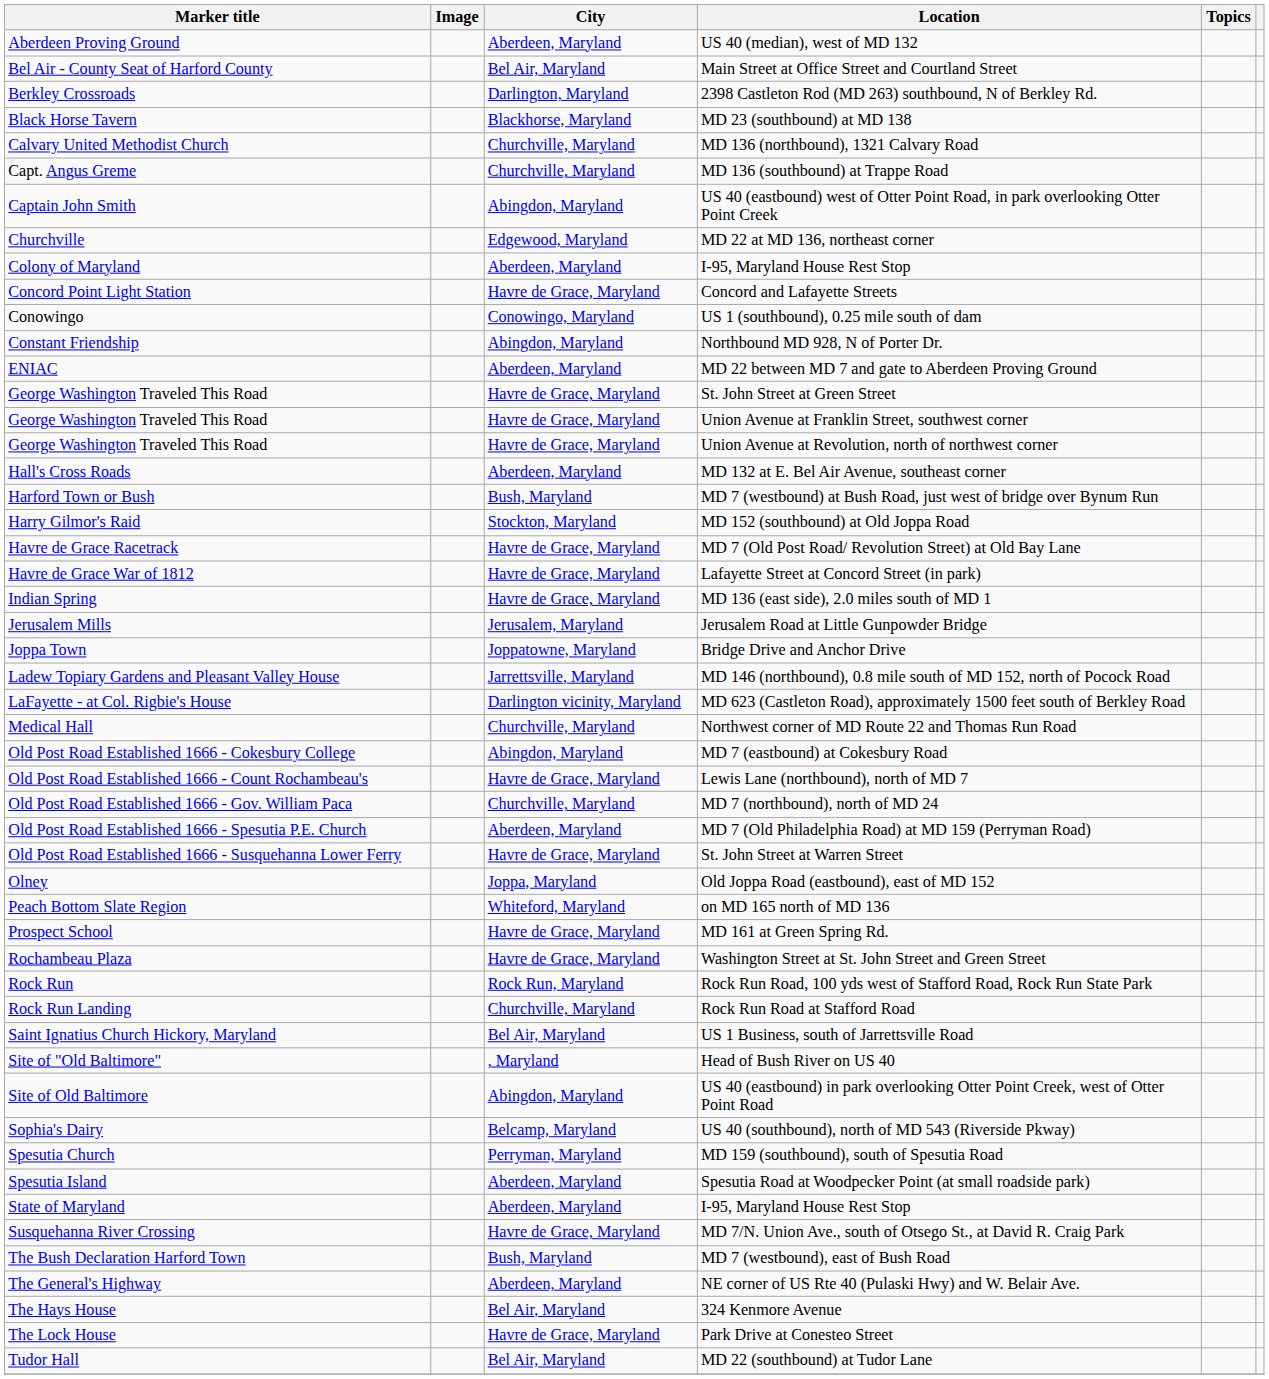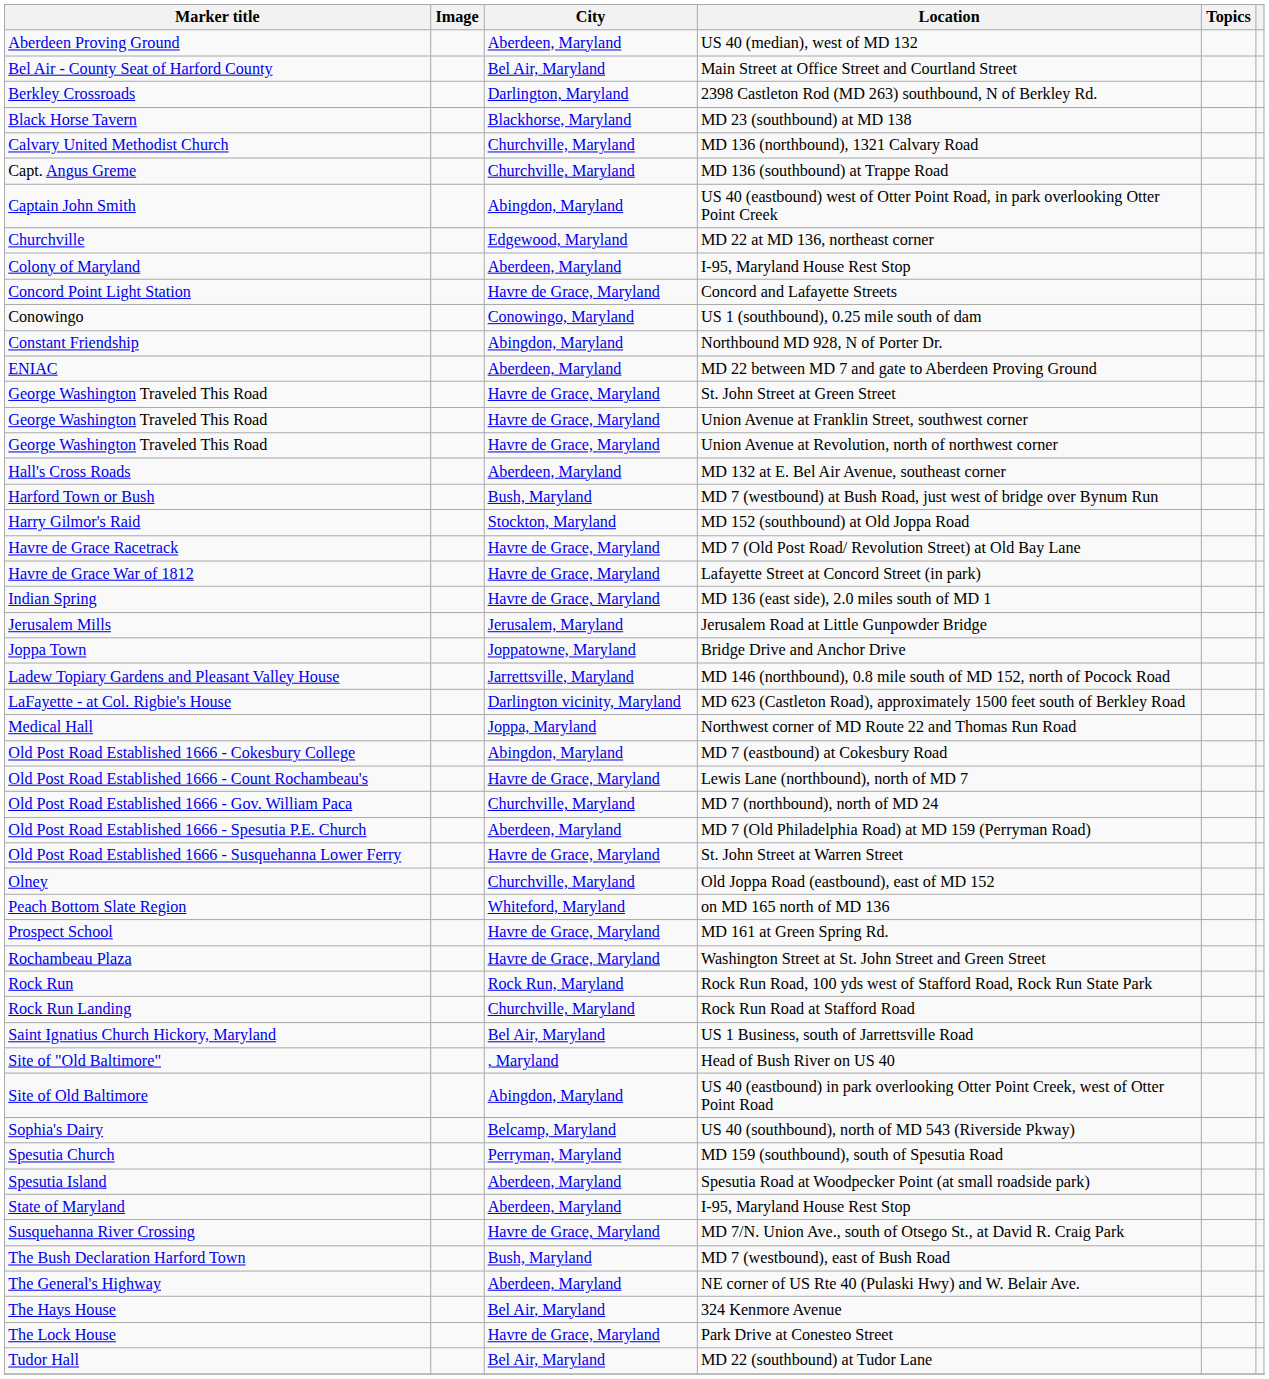Northwest corner of MD Route 22 and Thomas Run Road | City: Churchville, Maryland -> Joppa, Maryland
Old Joppa Road (eastbound), east of MD 152 | City: Joppa, Maryland -> Churchville, Maryland
